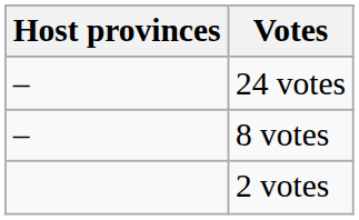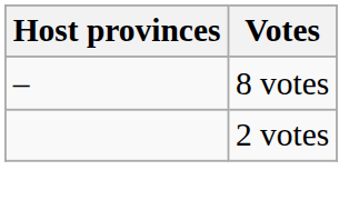- row: – | 24 votes
